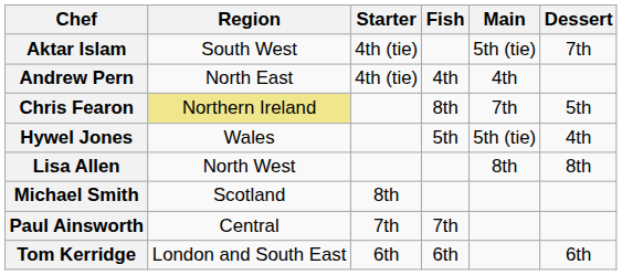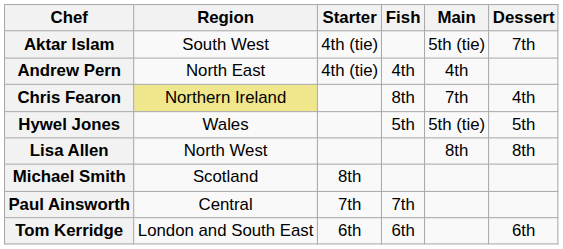Chris Fearon | Dessert: 5th -> 4th
Hywel Jones | Dessert: 4th -> 5th
